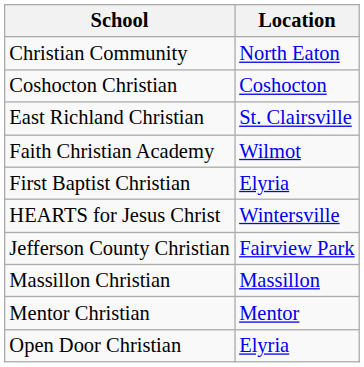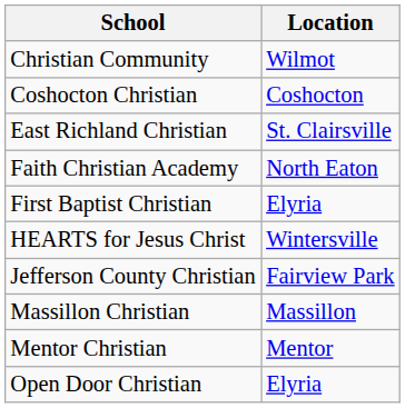Christian Community | Location: North Eaton -> Wilmot
Faith Christian Academy | Location: Wilmot -> North Eaton
